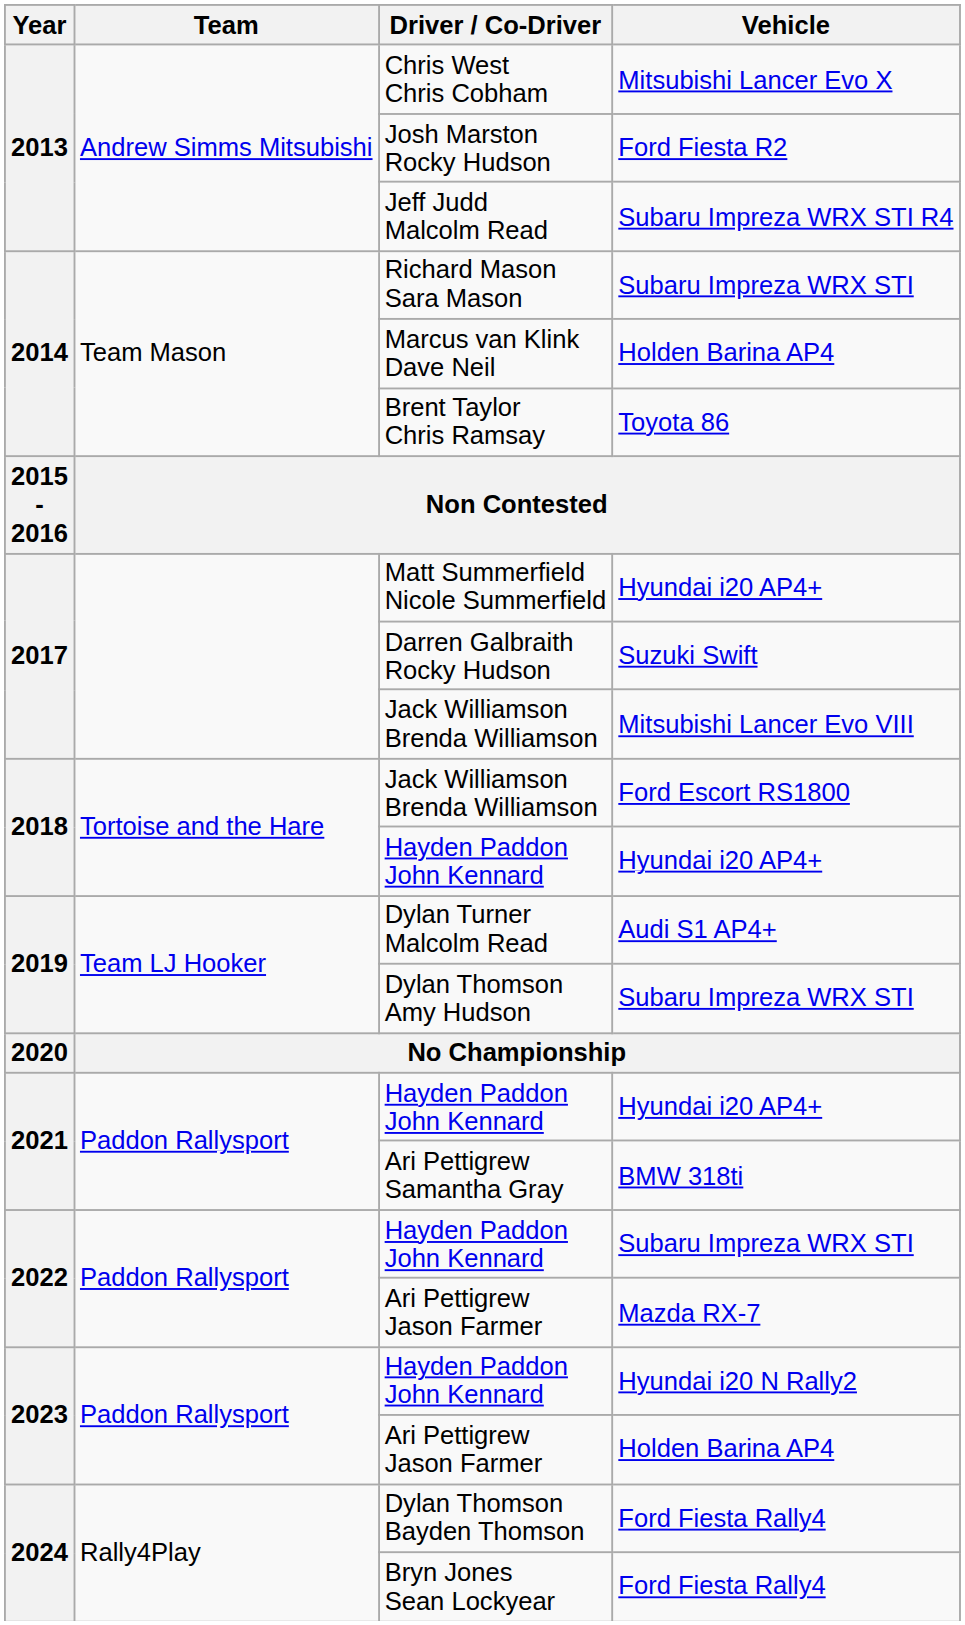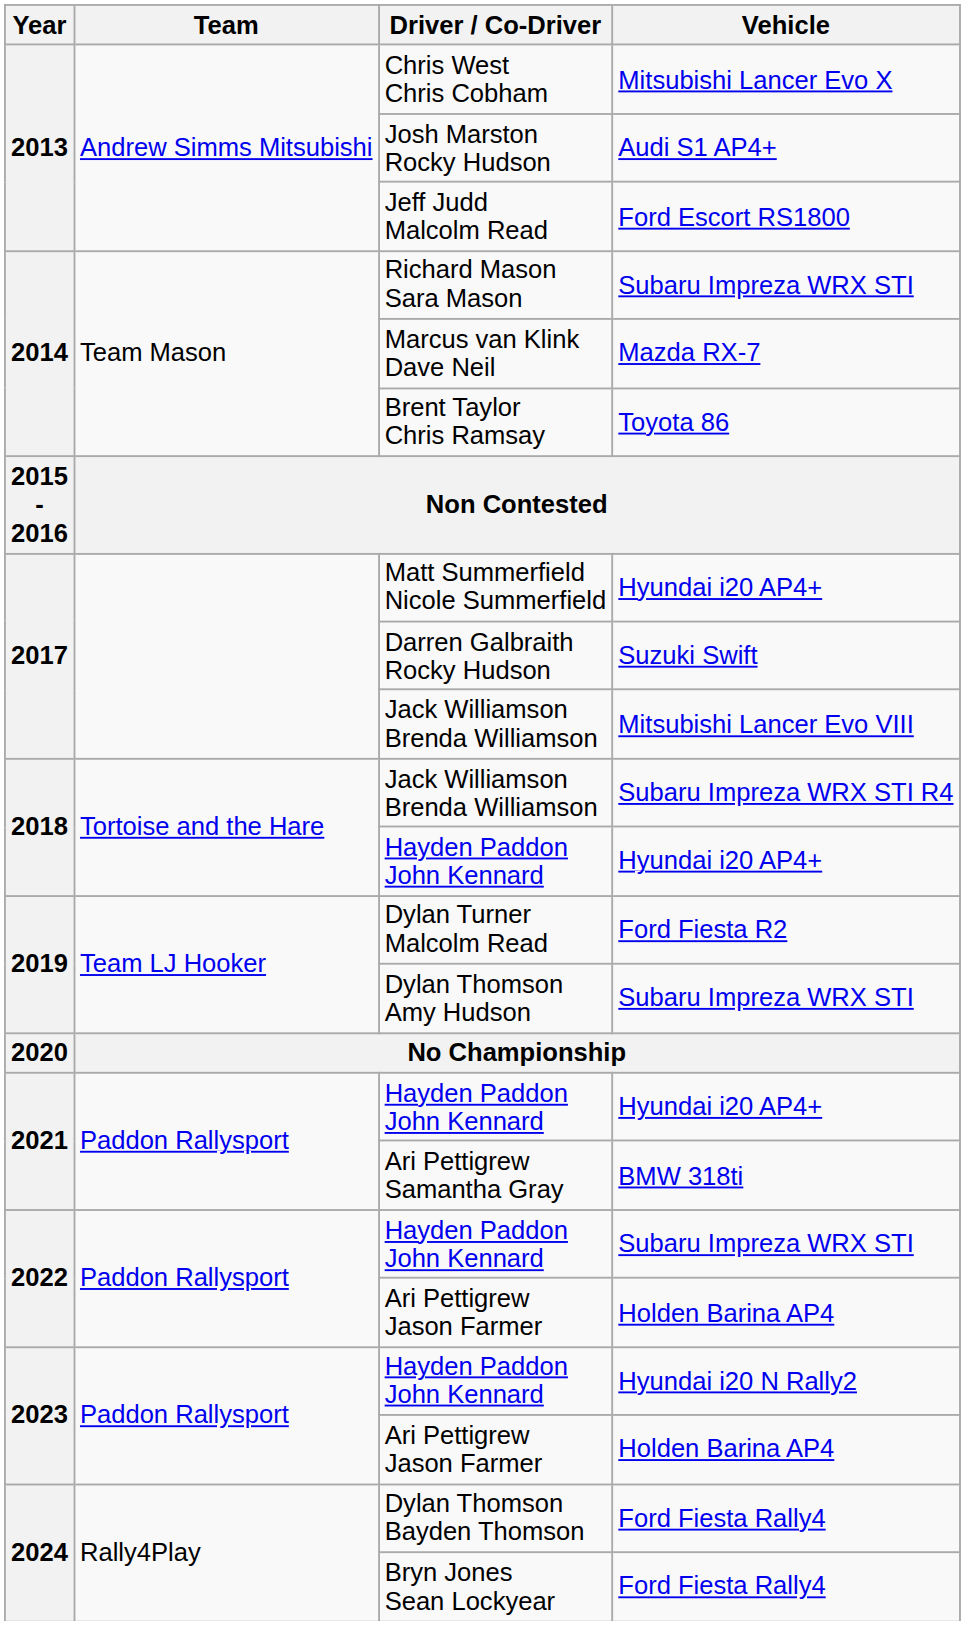Josh Marston Rocky Hudson | Vehicle: Ford Fiesta R2 -> Audi S1 AP4+
Jeff Judd Malcolm Read | Vehicle: Subaru Impreza WRX STI R4 -> Ford Escort RS1800
Marcus van Klink Dave Neil | Vehicle: Holden Barina AP4 -> Mazda RX-7
2018 / Jack Williamson Brenda Williamson | Vehicle: Ford Escort RS1800 -> Subaru Impreza WRX STI R4
Dylan Turner Malcolm Read | Vehicle: Audi S1 AP4+ -> Ford Fiesta R2
2022 / Ari Pettigrew Jason Farmer | Vehicle: Mazda RX-7 -> Holden Barina AP4
